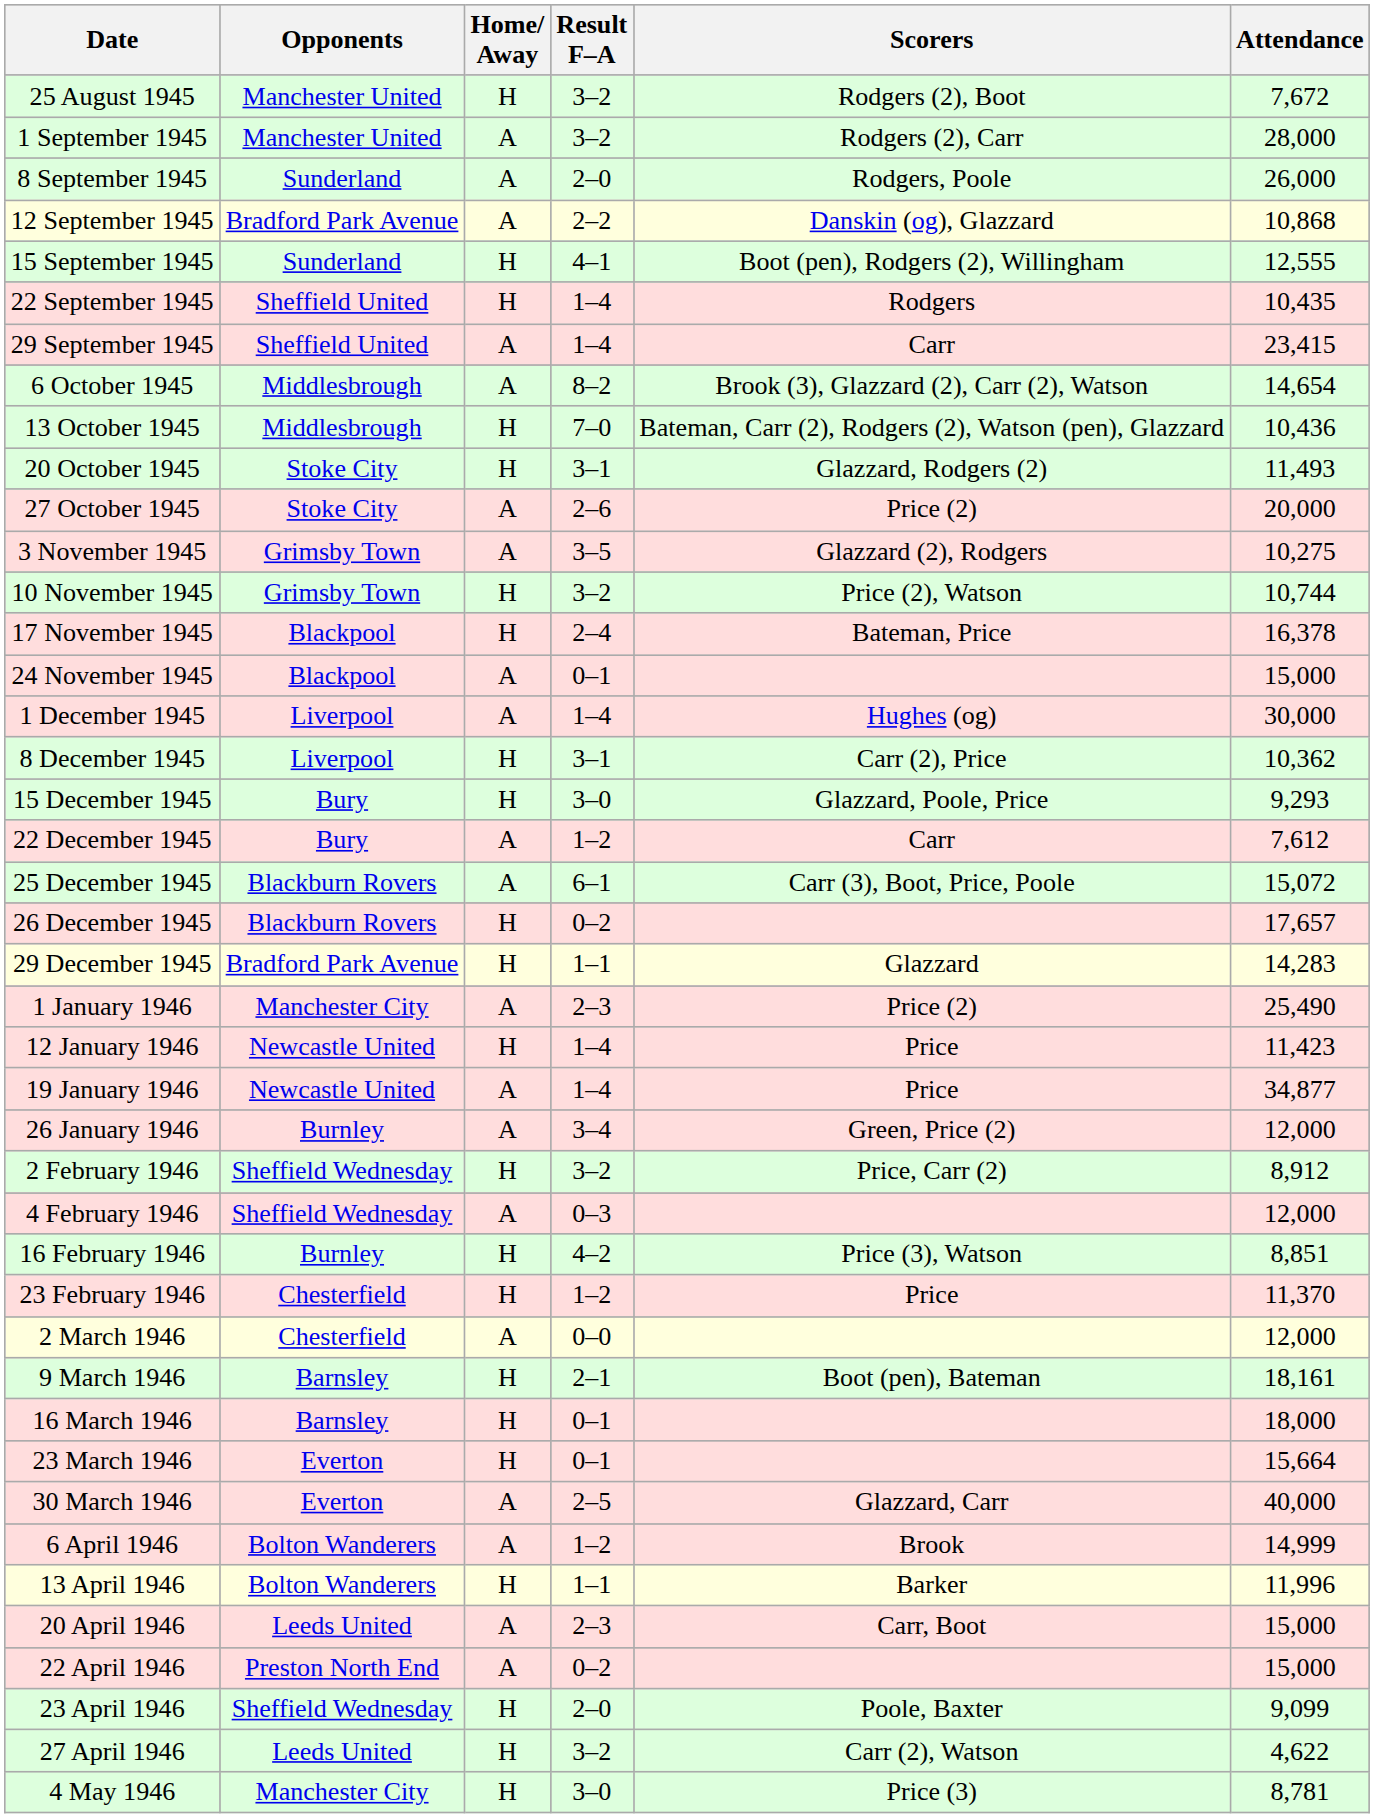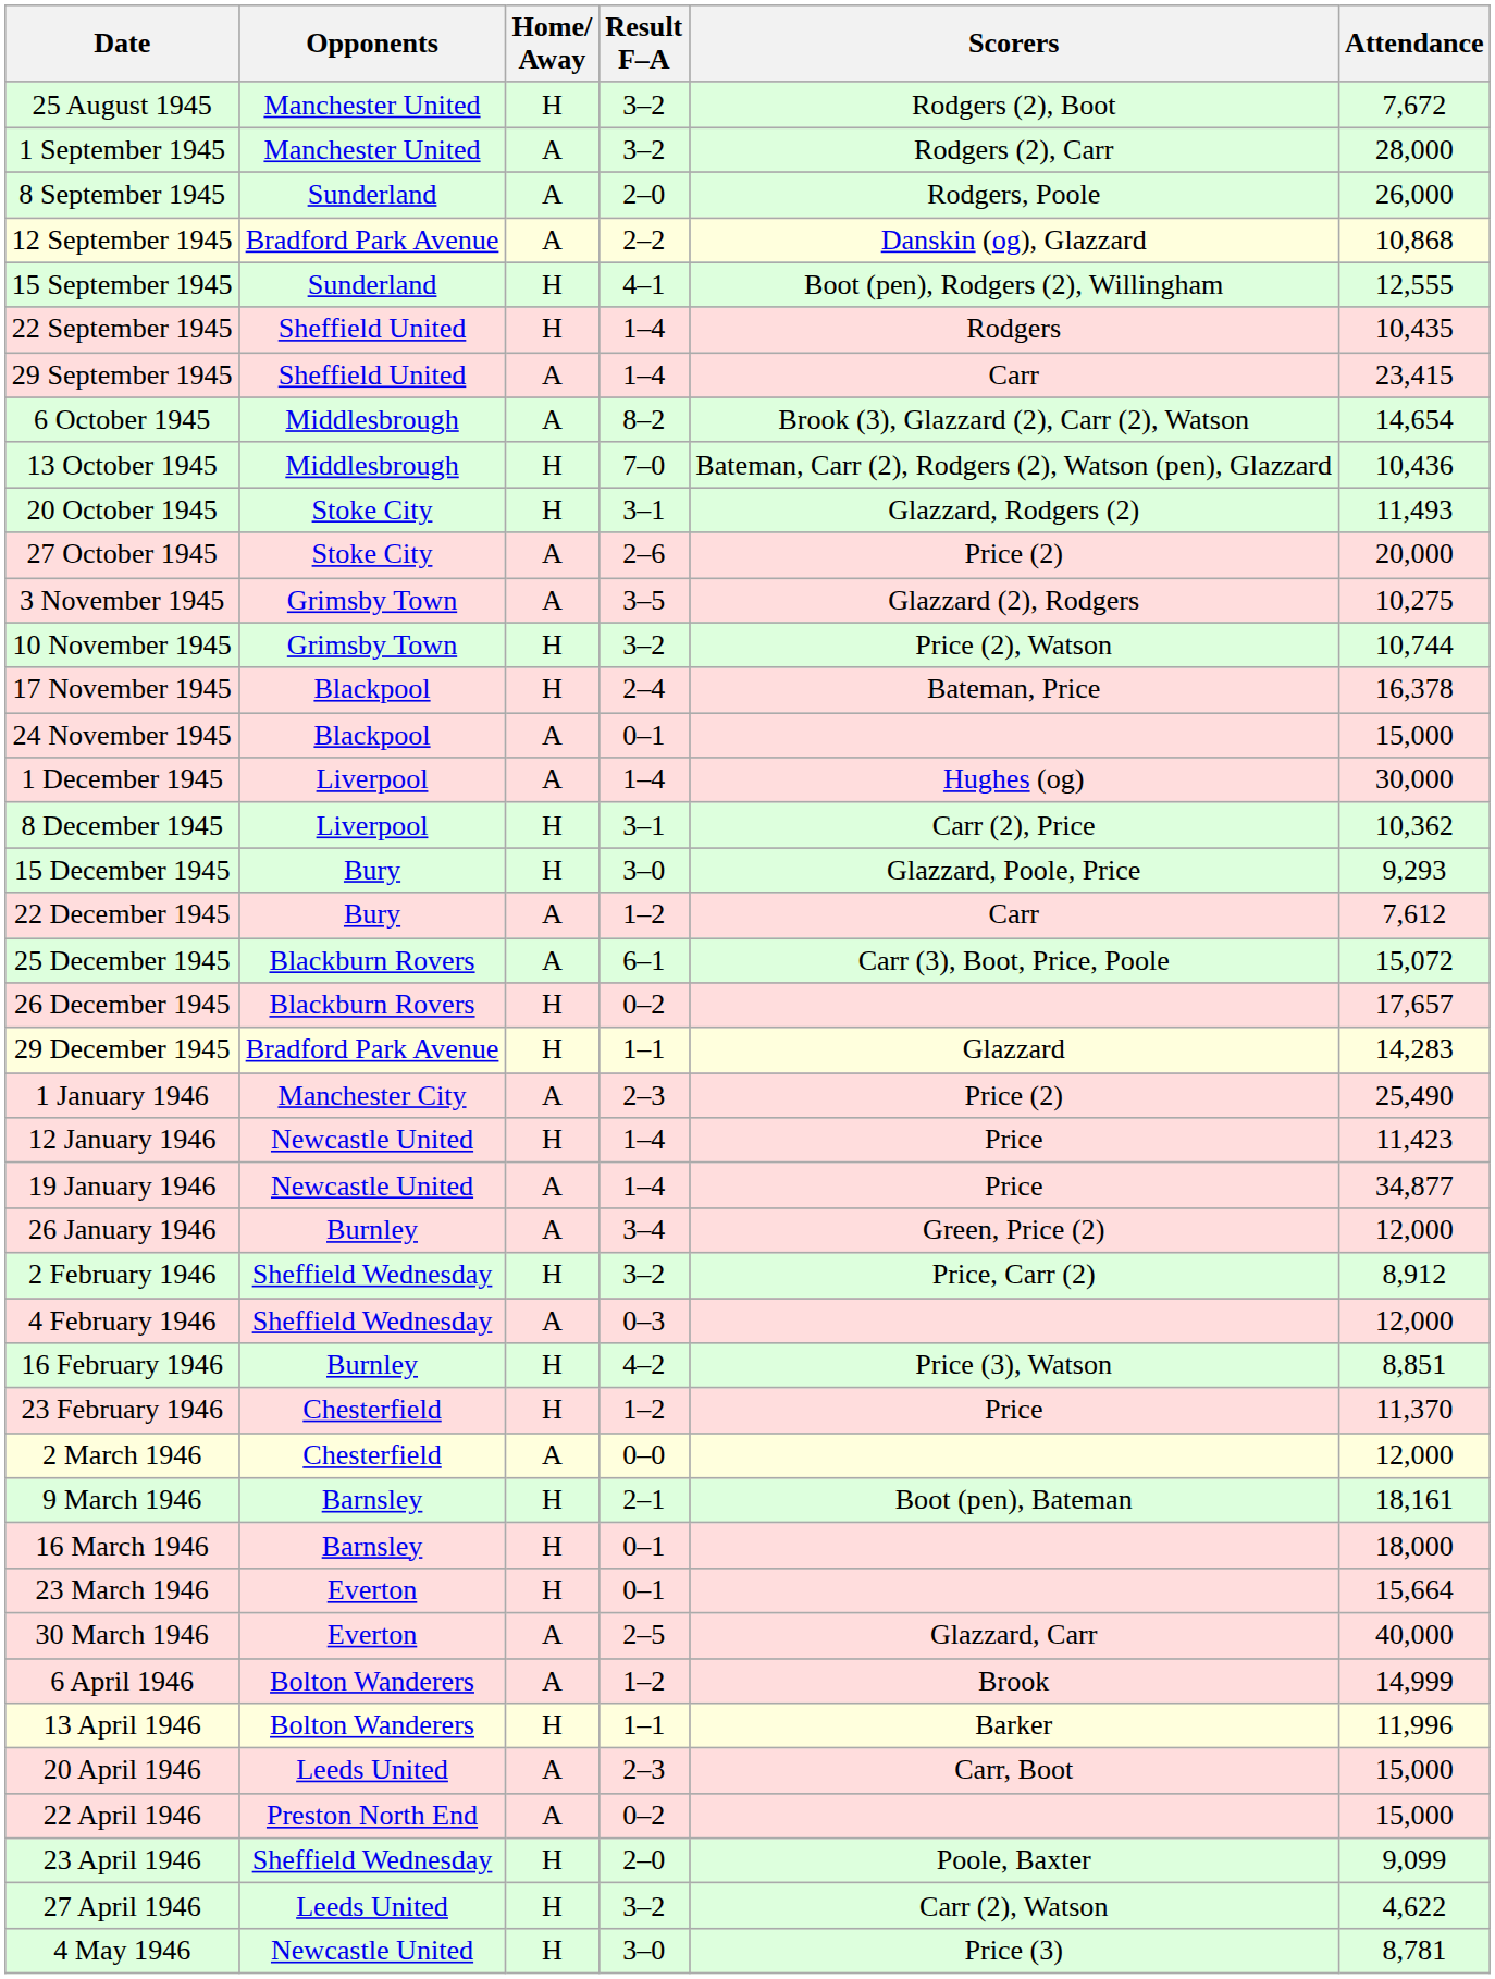4 May 1946 | Opponents: Manchester City -> Newcastle United
